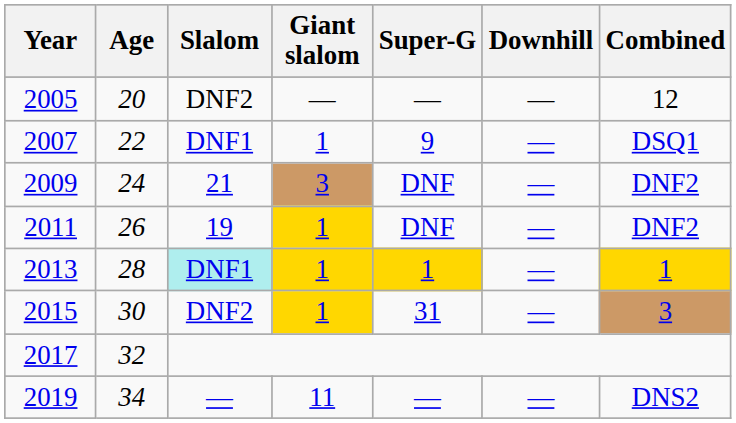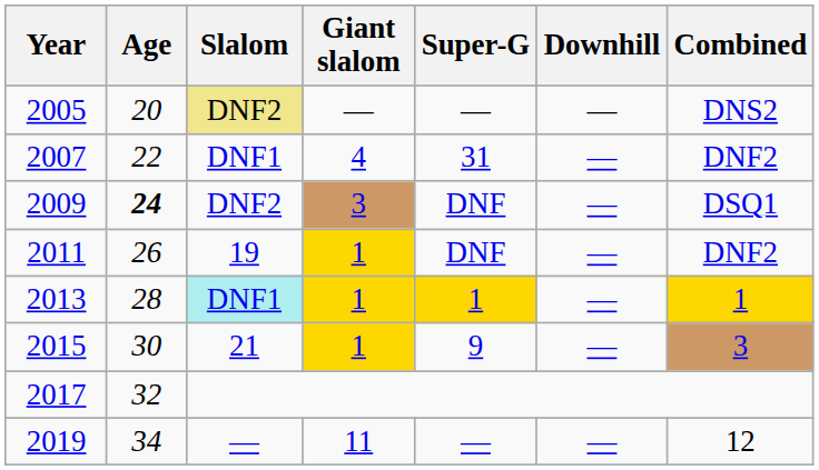2005 | Slalom: no background -> khaki background
2005 | Combined: 12 -> DNS2
2007 | Giant slalom: 1 -> 4
2007 | Super-G: 9 -> 31
2007 | Combined: DSQ1 -> DNF2
2009 | Age: normal -> bold
2009 | Slalom: 21 -> DNF2
2009 | Combined: DNF2 -> DSQ1
2015 | Slalom: DNF2 -> 21
2015 | Super-G: 31 -> 9
2019 | Combined: DNS2 -> 12
